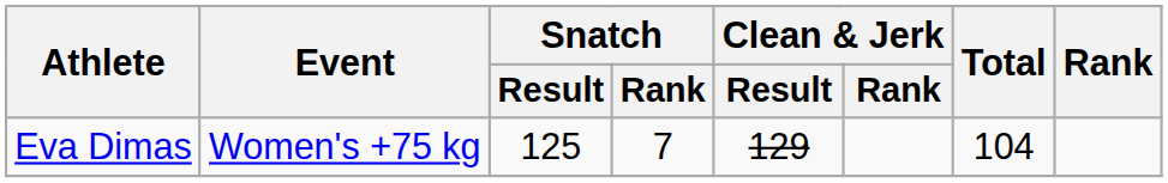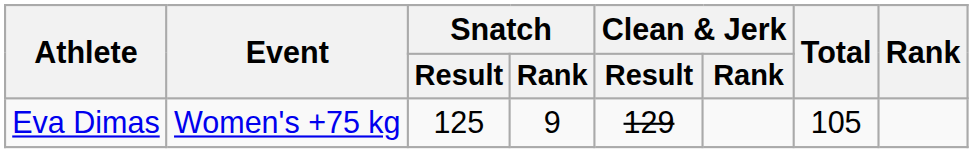Eva Dimas | Snatch / Rank: 7 -> 9
Eva Dimas | Total: 104 -> 105
